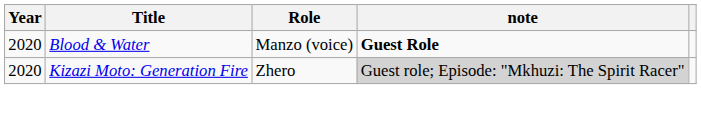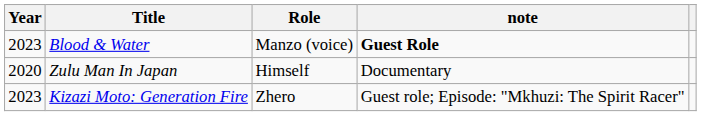Blood & Water | Year: 2020 -> 2023
+ row: 2020 | Zulu Man In Japan | Himself | Documentary
Kizazi Moto: Generation Fire | Year: 2020 -> 2023
Kizazi Moto: Generation Fire | note: lightgrey background -> no background
